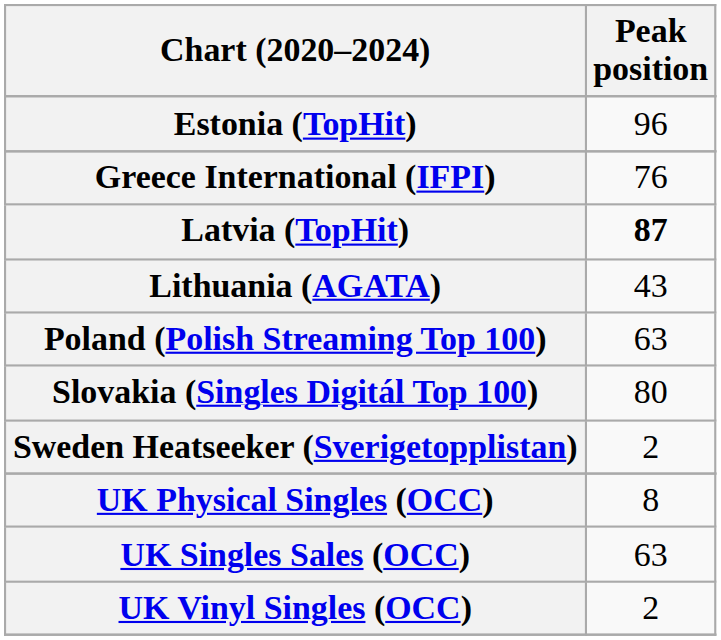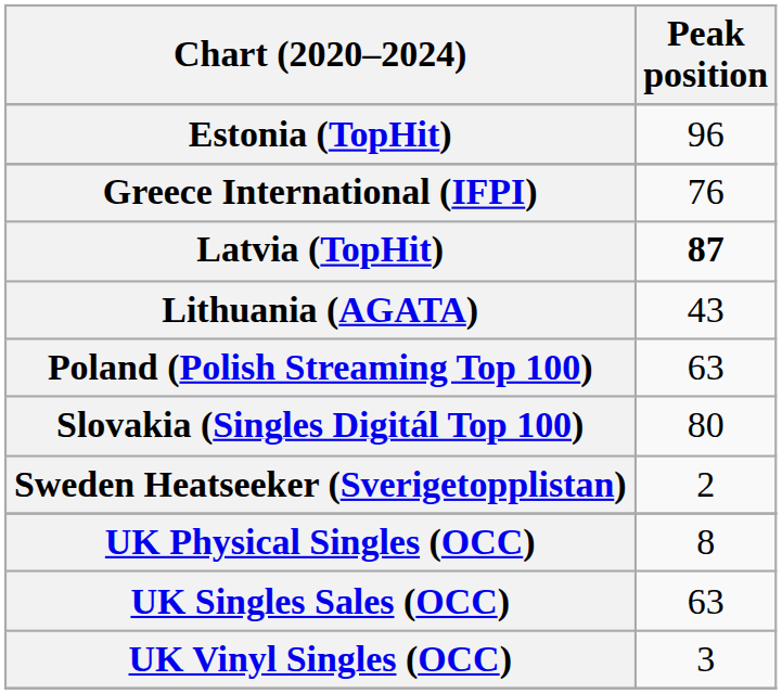UK Vinyl Singles (OCC) | Peak position: 2 -> 3
